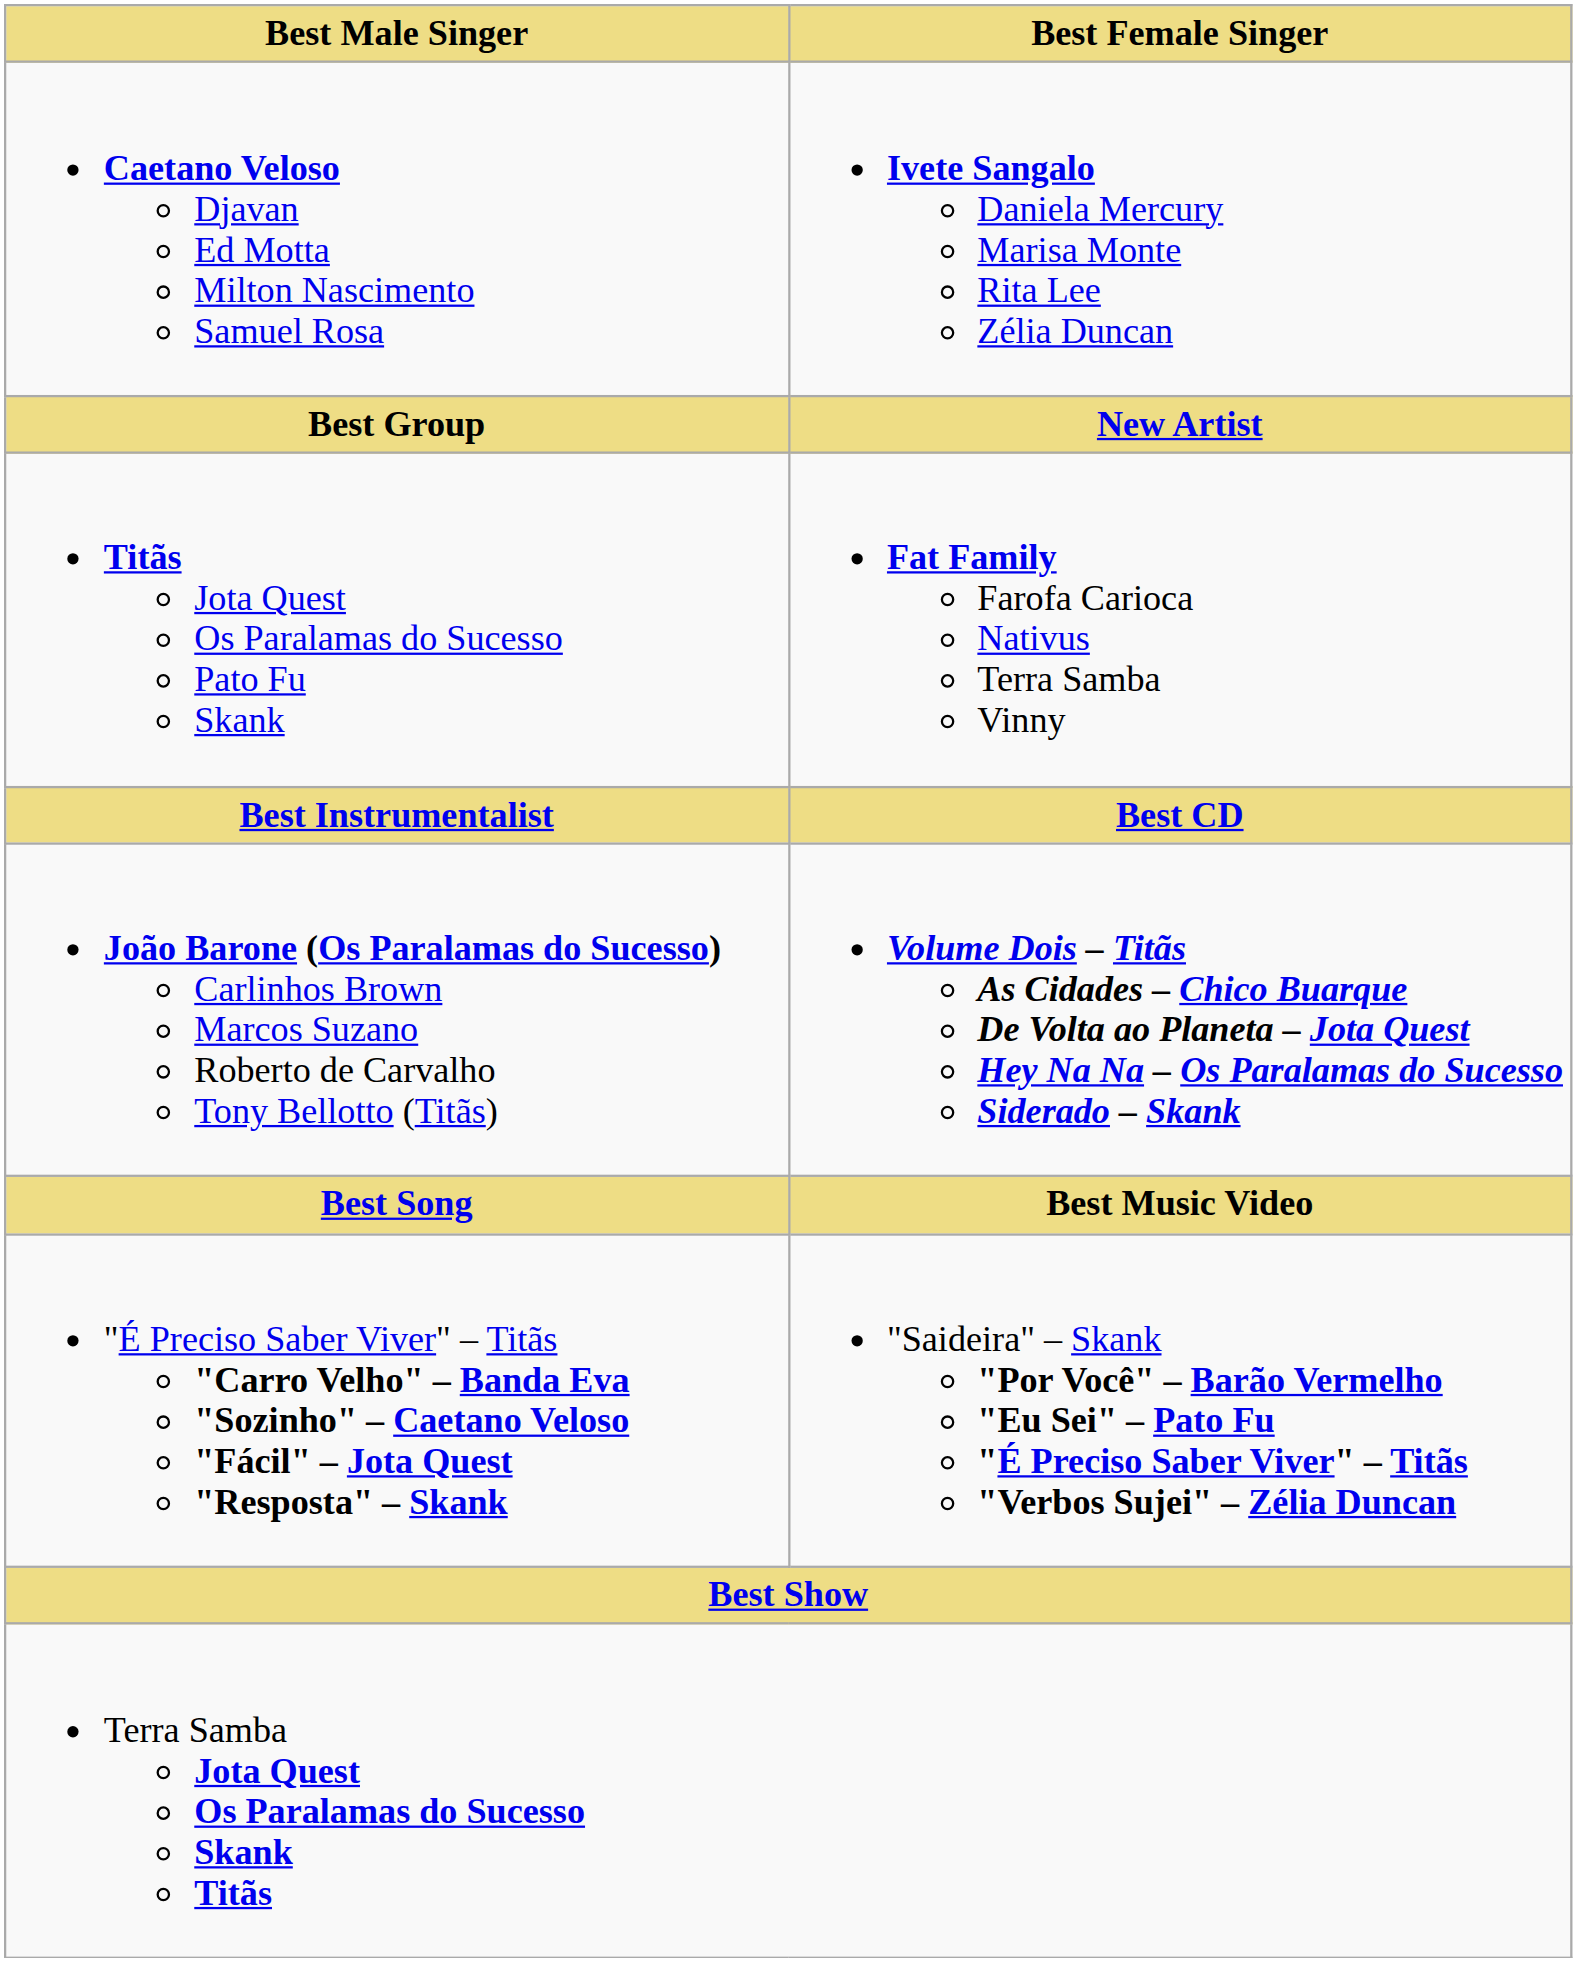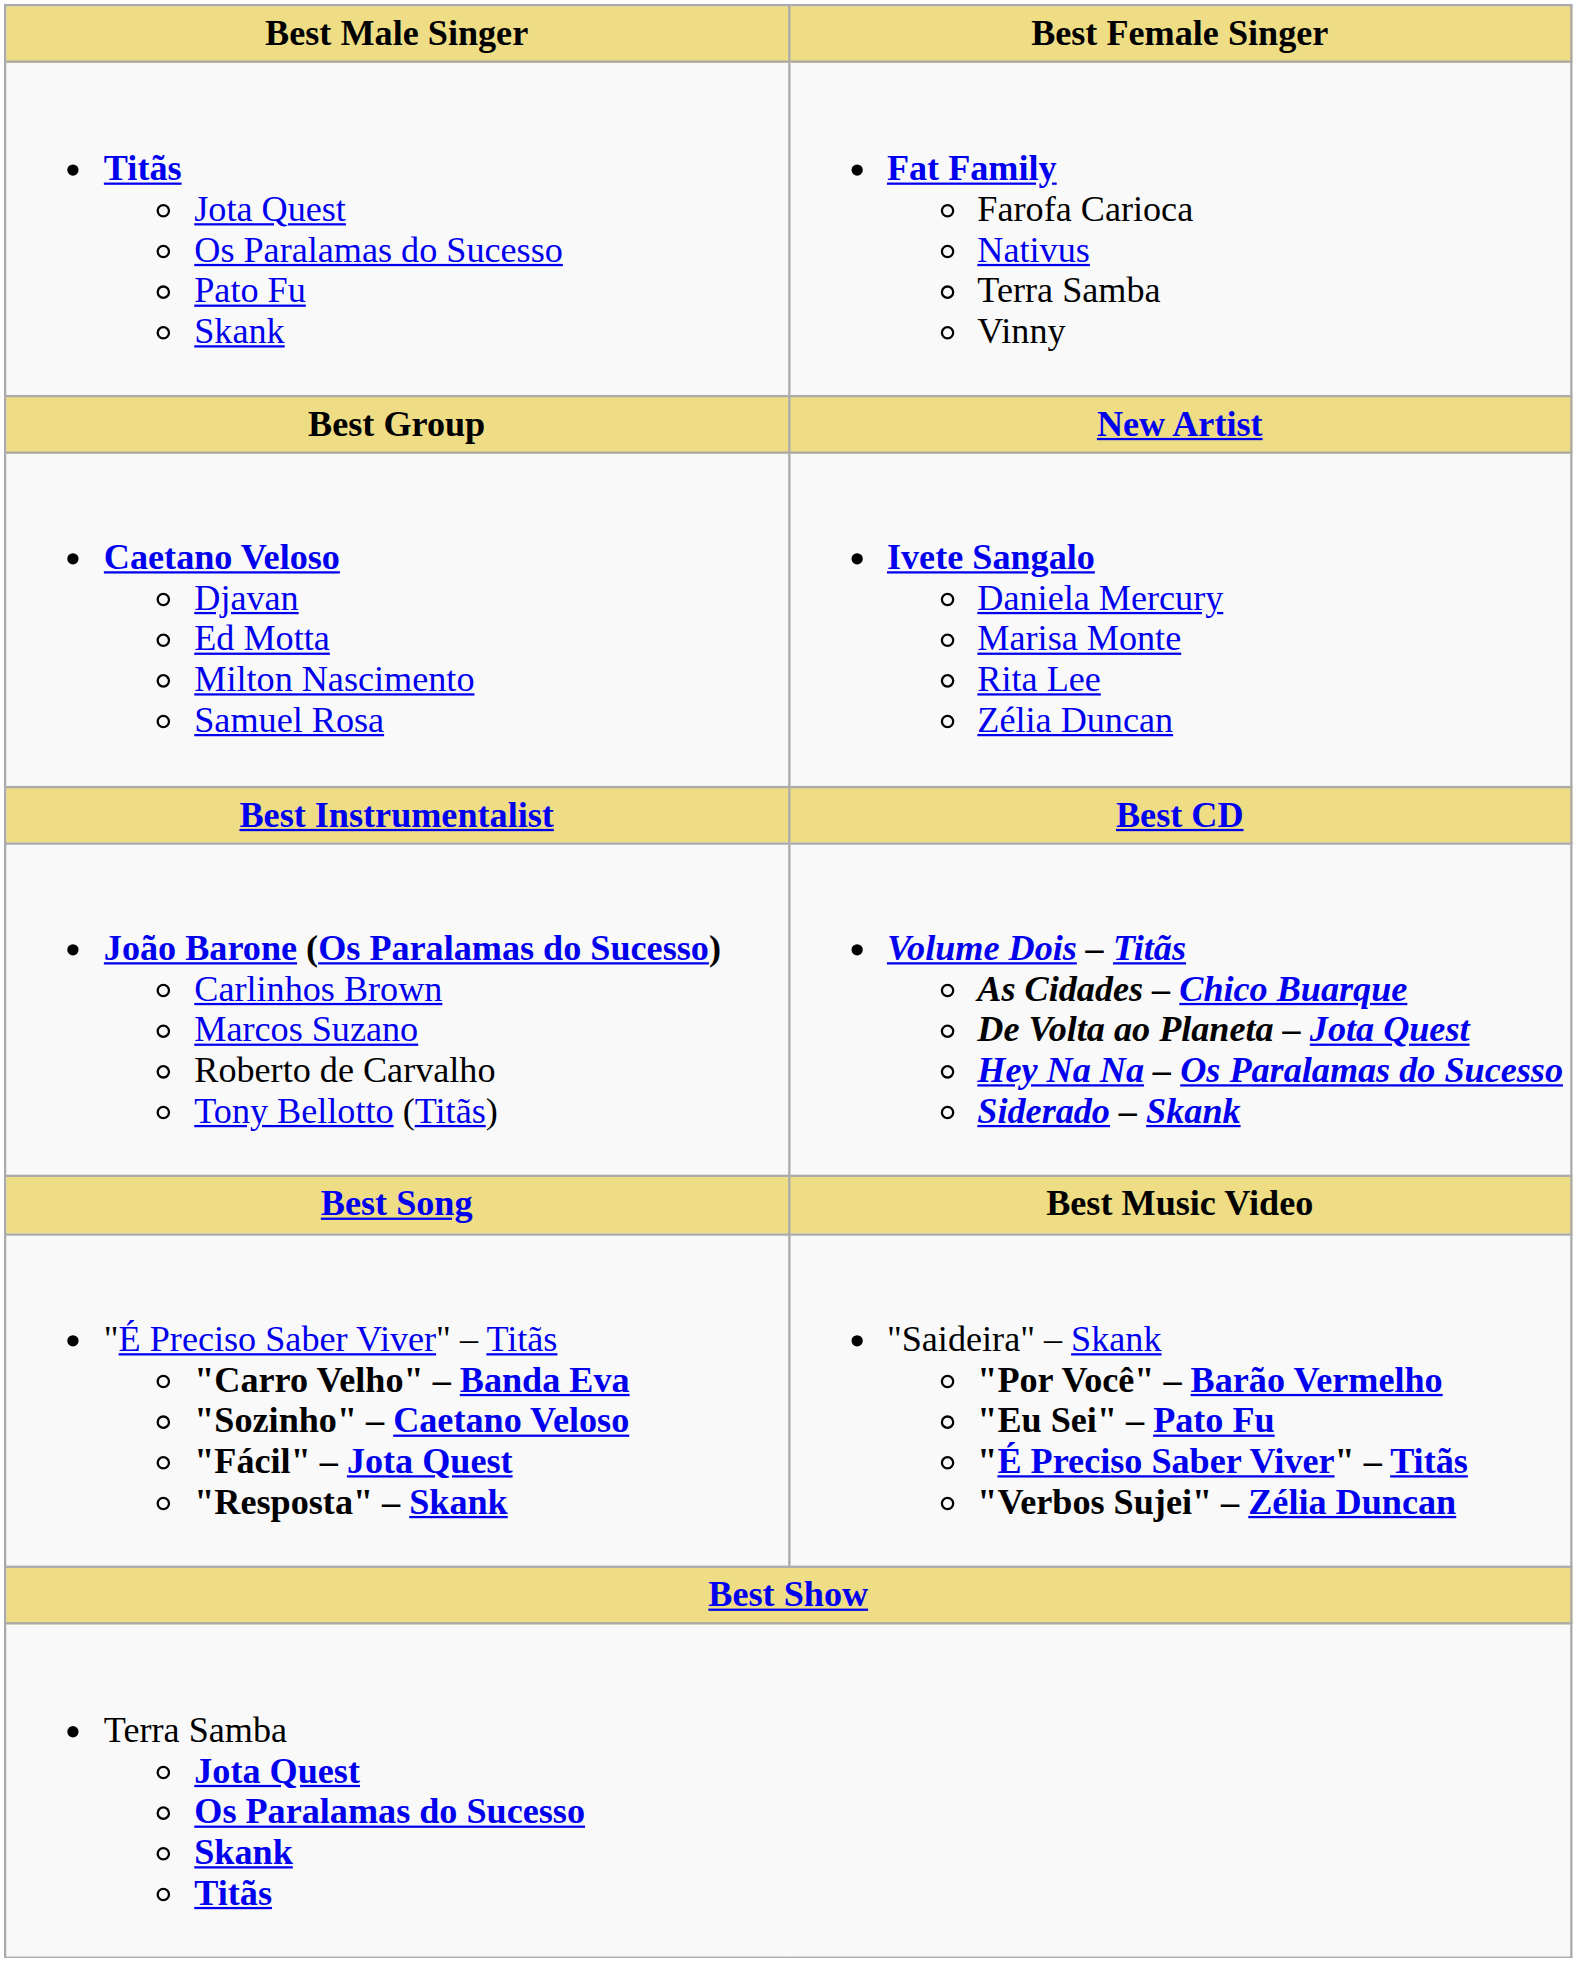rows swapped: Caetano Veloso Djavan Ed Motta Milton Nascimento Samuel Rosa <-> Titãs Jota Quest Os Paralamas do Sucesso Pato Fu Skank
